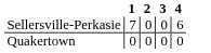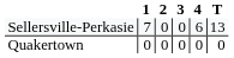+ column: T | 13 | 0
